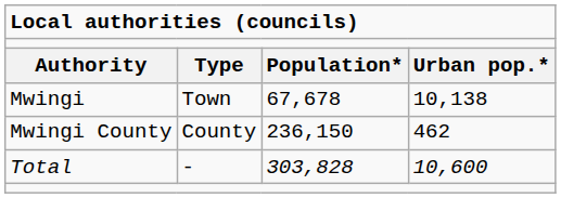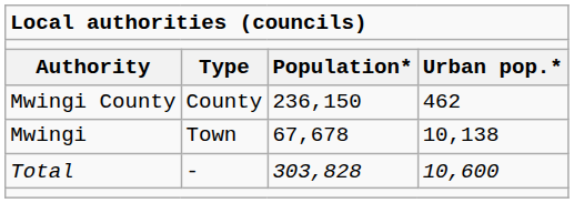rows swapped: Mwingi <-> Mwingi County
